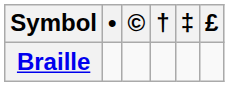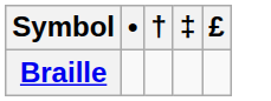- column: ©
